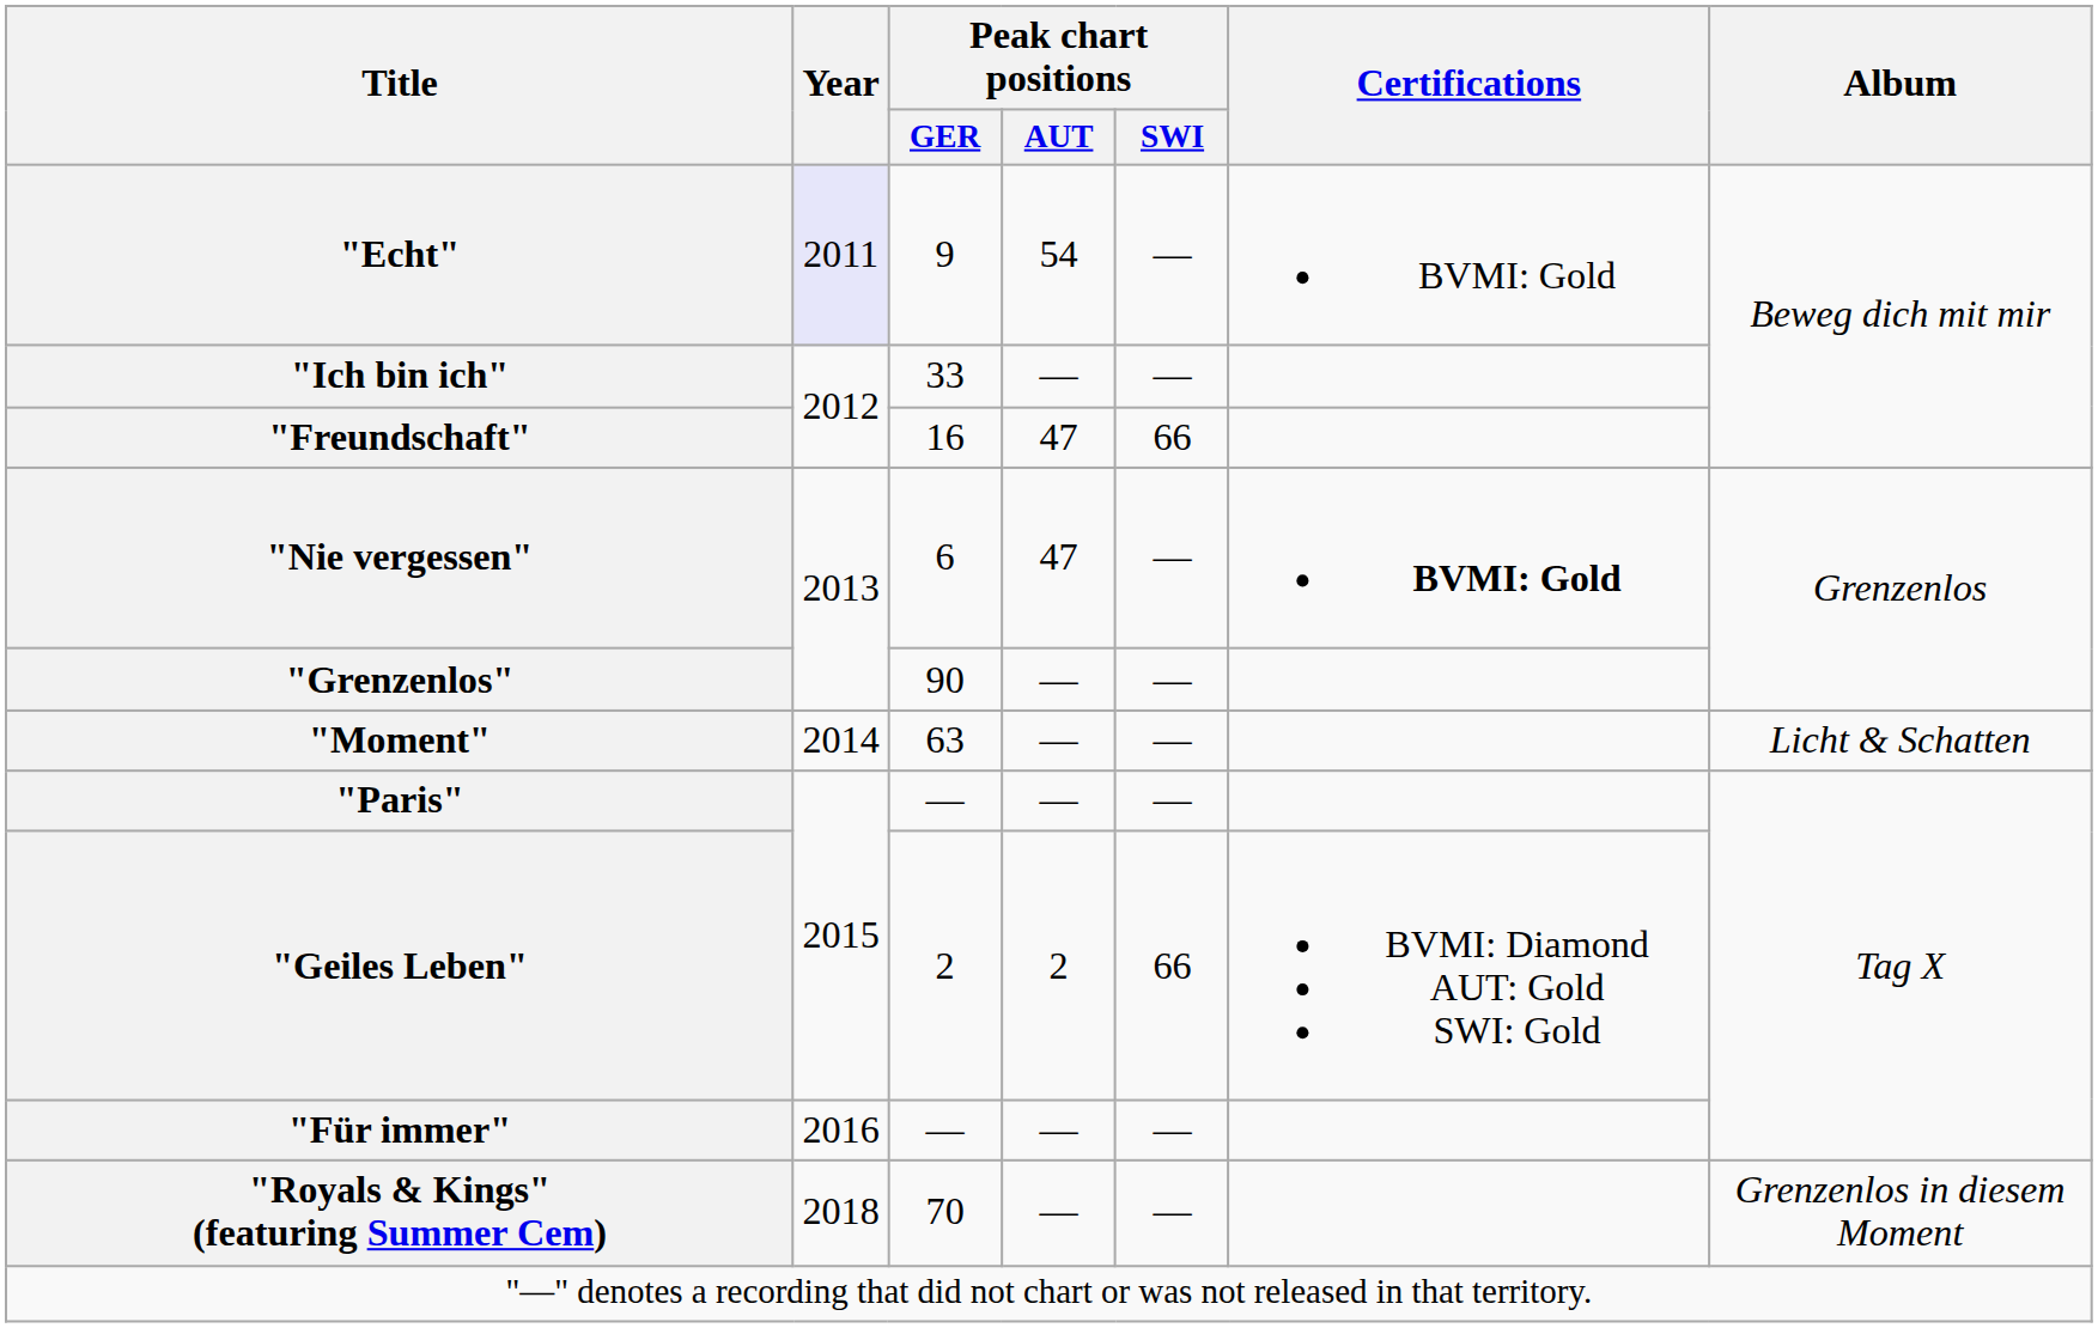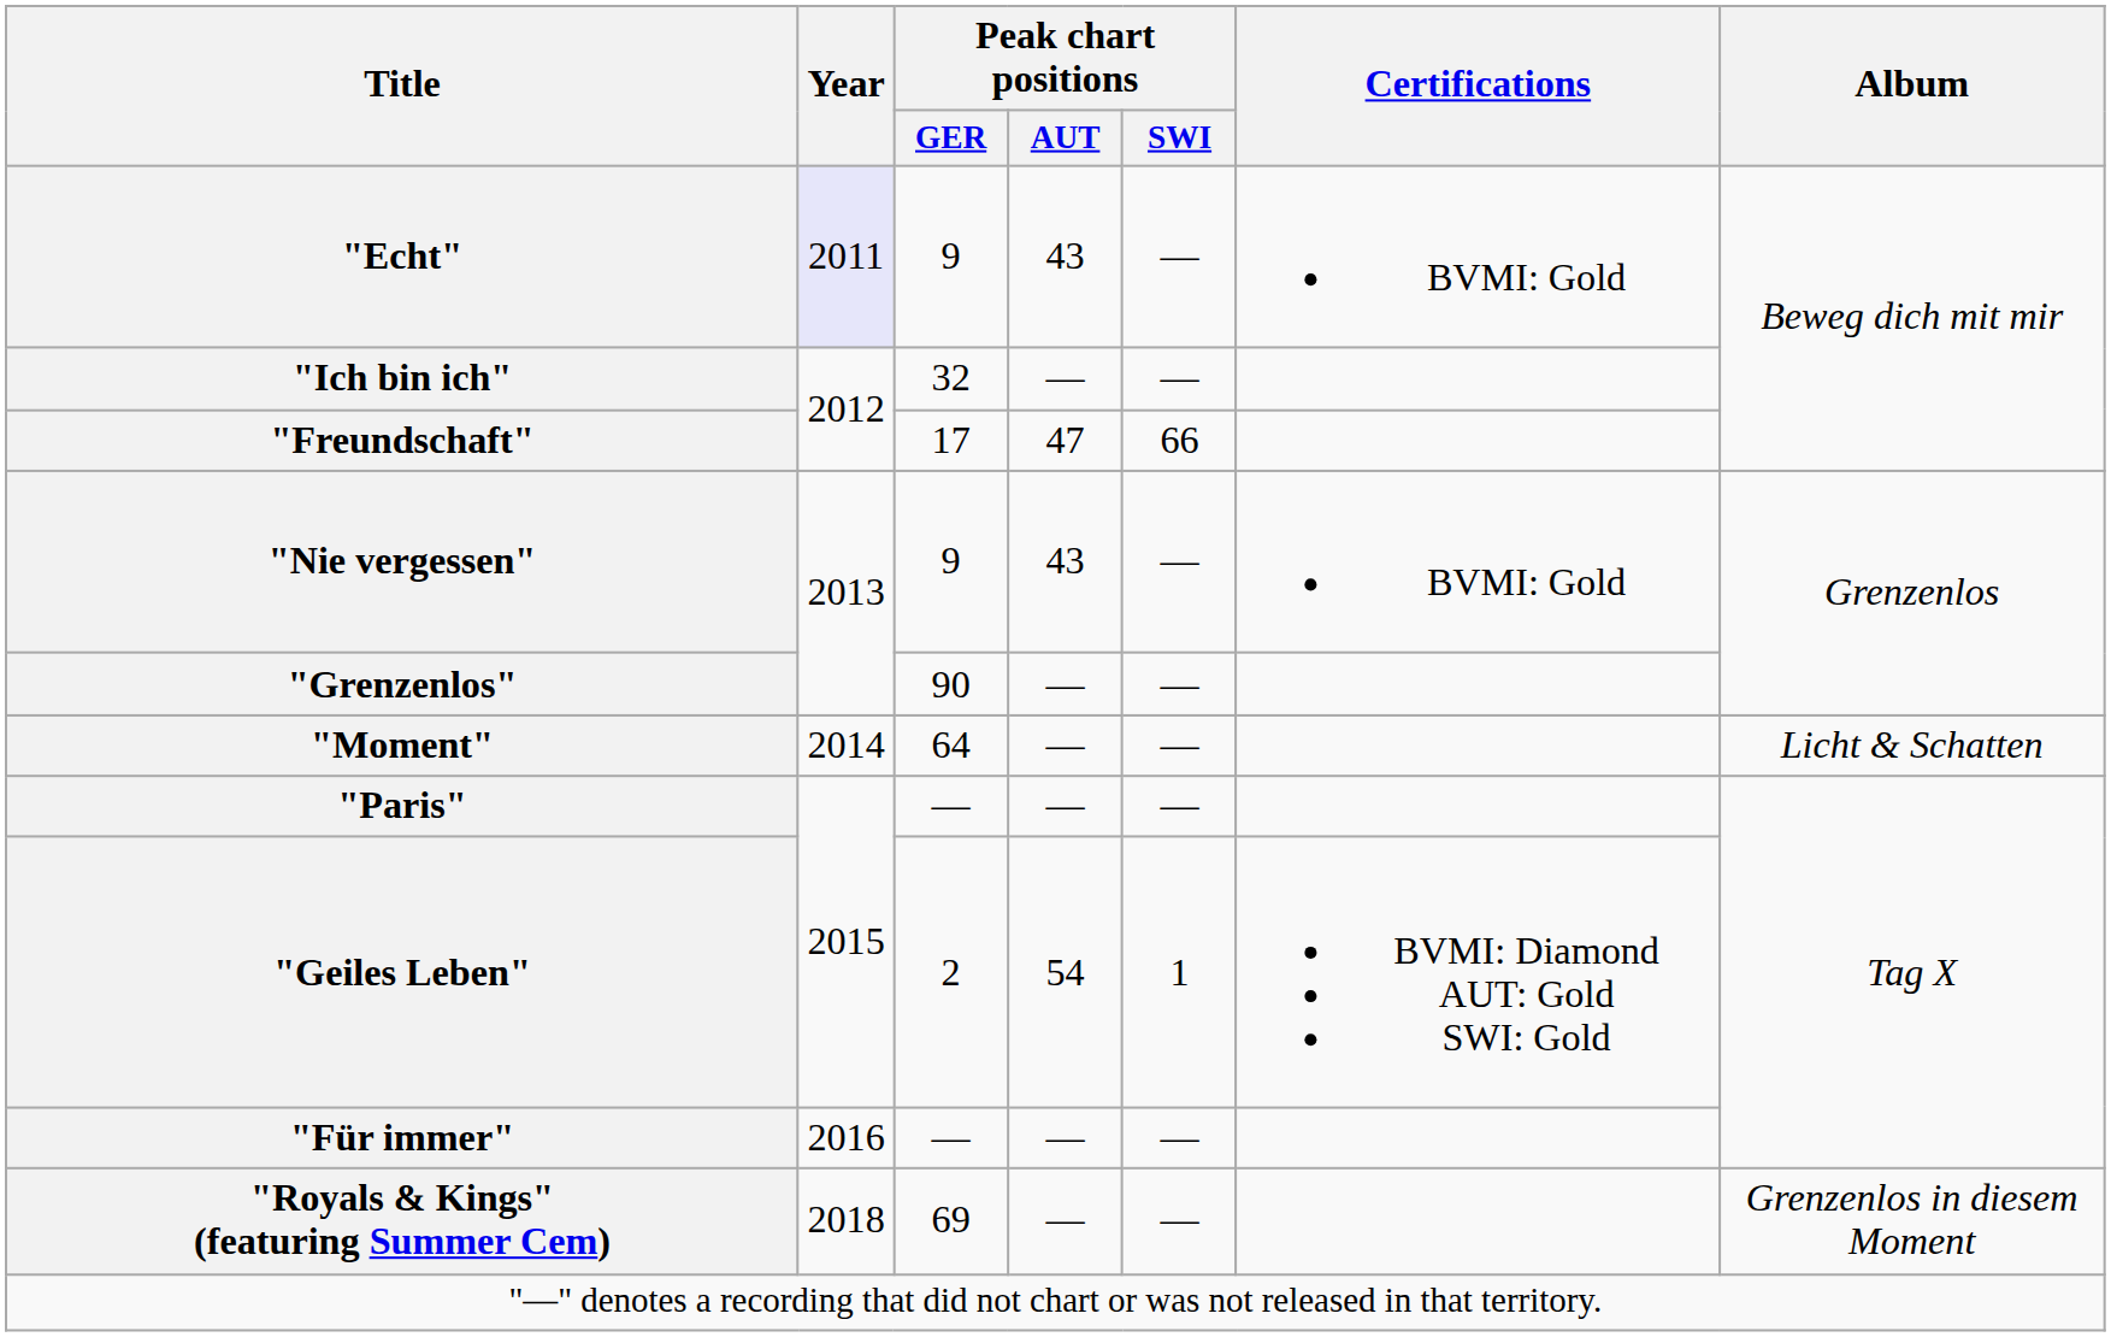"Echt" | Peak chart positions / AUT: 54 -> 43
"Ich bin ich" | Peak chart positions / GER: 33 -> 32
"Freundschaft" | Peak chart positions / GER: 16 -> 17
"Nie vergessen" | Peak chart positions / GER: 6 -> 9
"Nie vergessen" | Peak chart positions / AUT: 47 -> 43
"Nie vergessen" | Certifications: bold -> normal
"Moment" | Peak chart positions / GER: 63 -> 64
"Geiles Leben" | Peak chart positions / AUT: 2 -> 54
"Geiles Leben" | Peak chart positions / SWI: 66 -> 1
"Royals & Kings" (featuring Summer Cem) | Peak chart positions / GER: 70 -> 69
